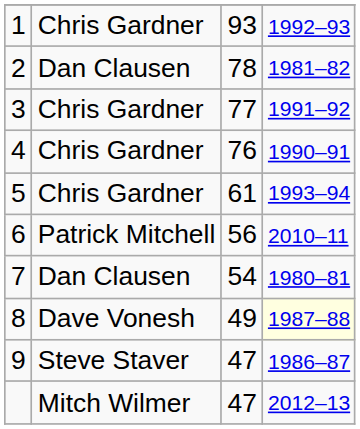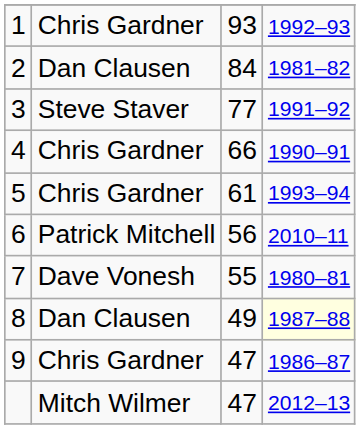2 | column 3: 78 -> 84
3 | column 2: Chris Gardner -> Steve Staver
4 | column 3: 76 -> 66
7 | column 2: Dan Clausen -> Dave Vonesh
7 | column 3: 54 -> 55
8 | column 2: Dave Vonesh -> Dan Clausen
9 | column 2: Steve Staver -> Chris Gardner
